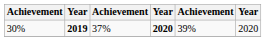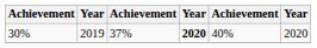30% | column 2: bold -> normal
30% | column 5: 39% -> 40%
